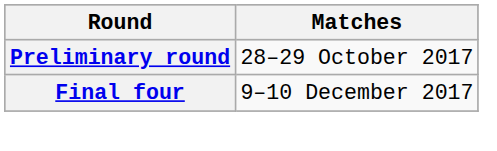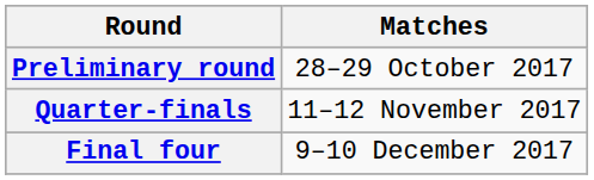+ row: Quarter-finals | 11–12 November 2017
